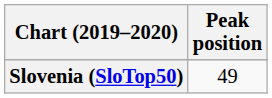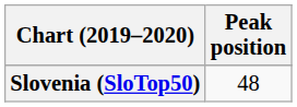Slovenia (SloTop50) | Peak position: 49 -> 48
